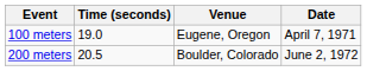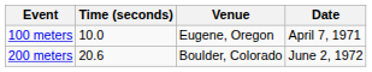100 meters | Time (seconds): 19.0 -> 10.0
200 meters | Time (seconds): 20.5 -> 20.6
